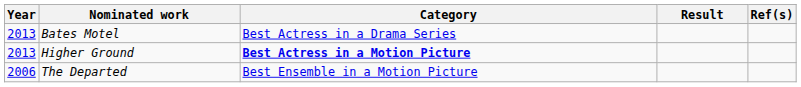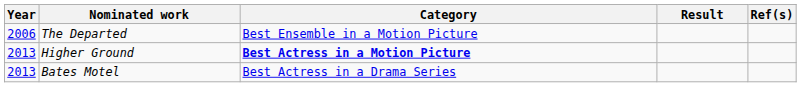rows swapped: The Departed <-> Bates Motel
